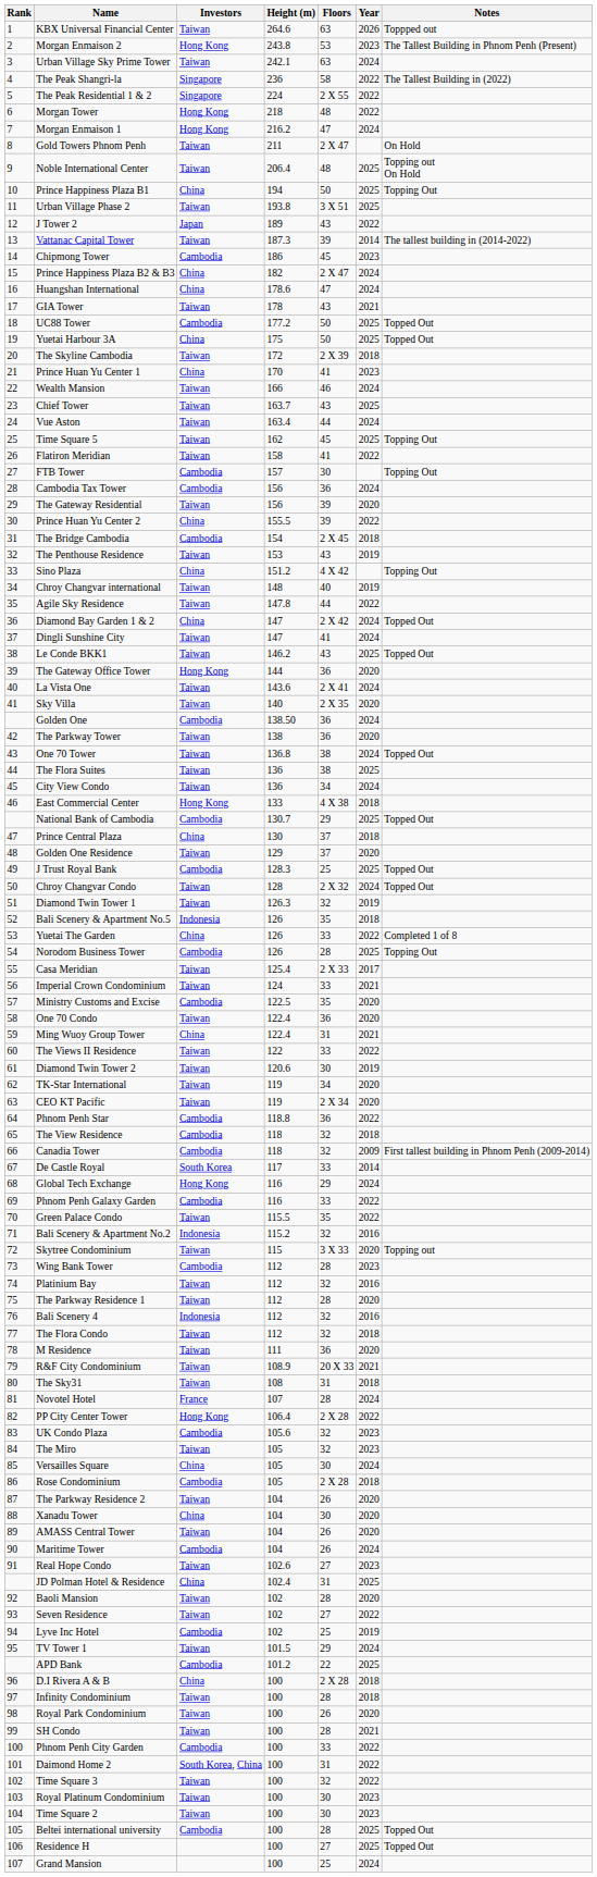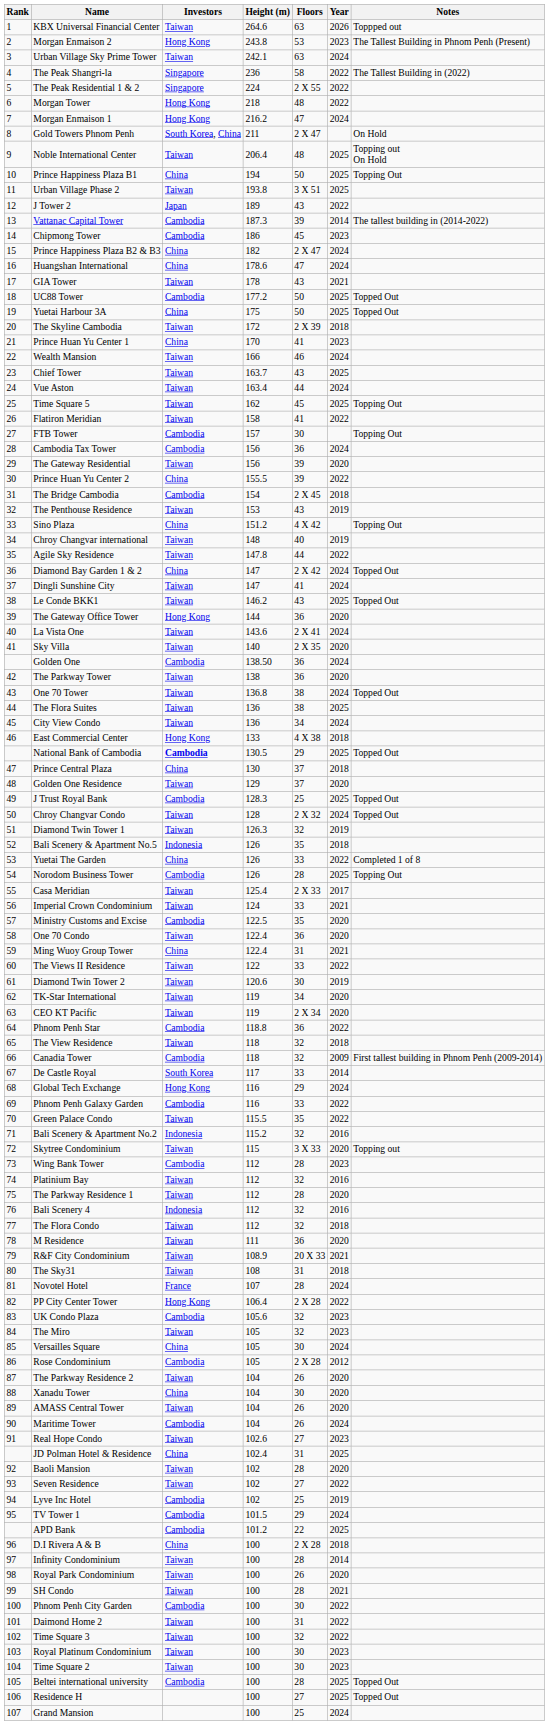Gold Towers Phnom Penh | Investors: Taiwan -> South Korea, China
Vattanac Capital Tower | Investors: Taiwan -> Cambodia
National Bank of Cambodia | Investors: normal -> bold
National Bank of Cambodia | Height (m): 130.7 -> 130.5
The View Residence | Investors: Cambodia -> Taiwan
Rose Condominium | Year: 2018 -> 2012
TV Tower 1 | Investors: Taiwan -> Cambodia
Infinity Condominium | Year: 2018 -> 2014
Phnom Penh City Garden | Floors: 33 -> 30
Daimond Home 2 | Investors: South Korea, China -> Taiwan
